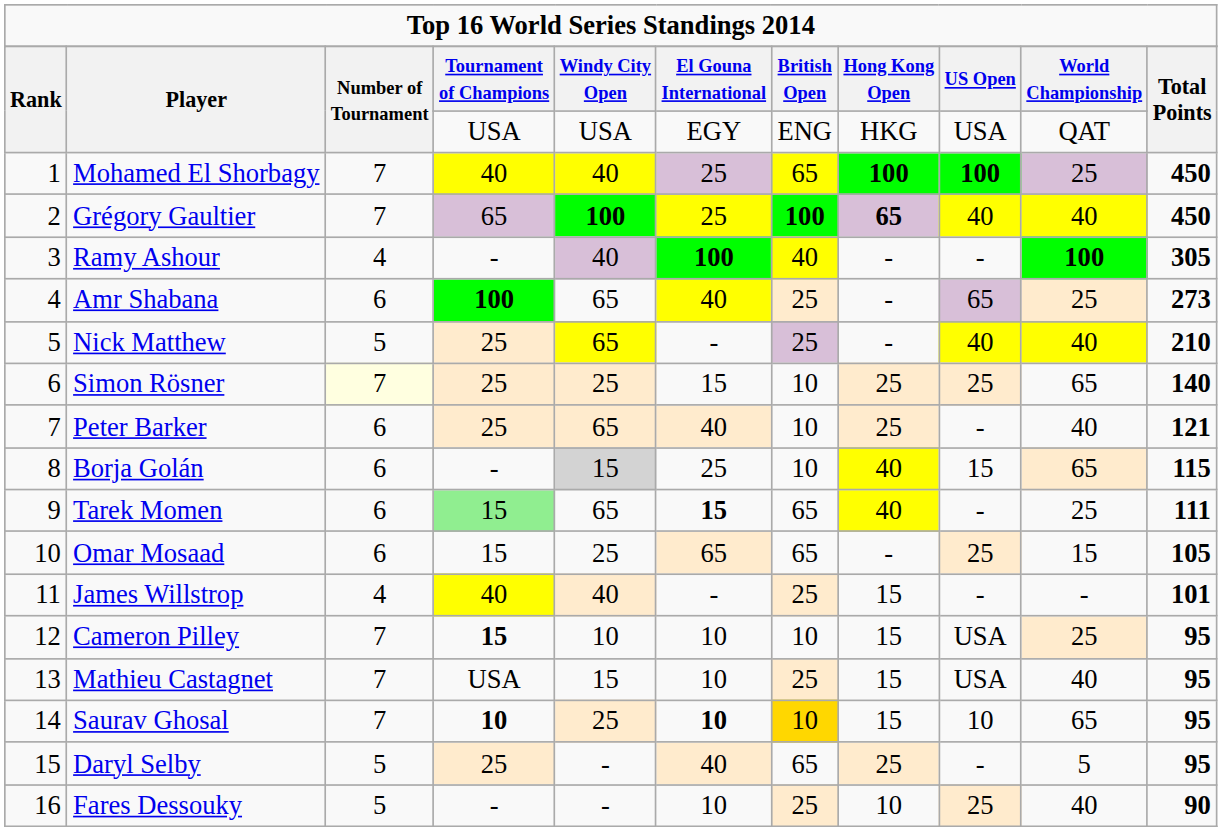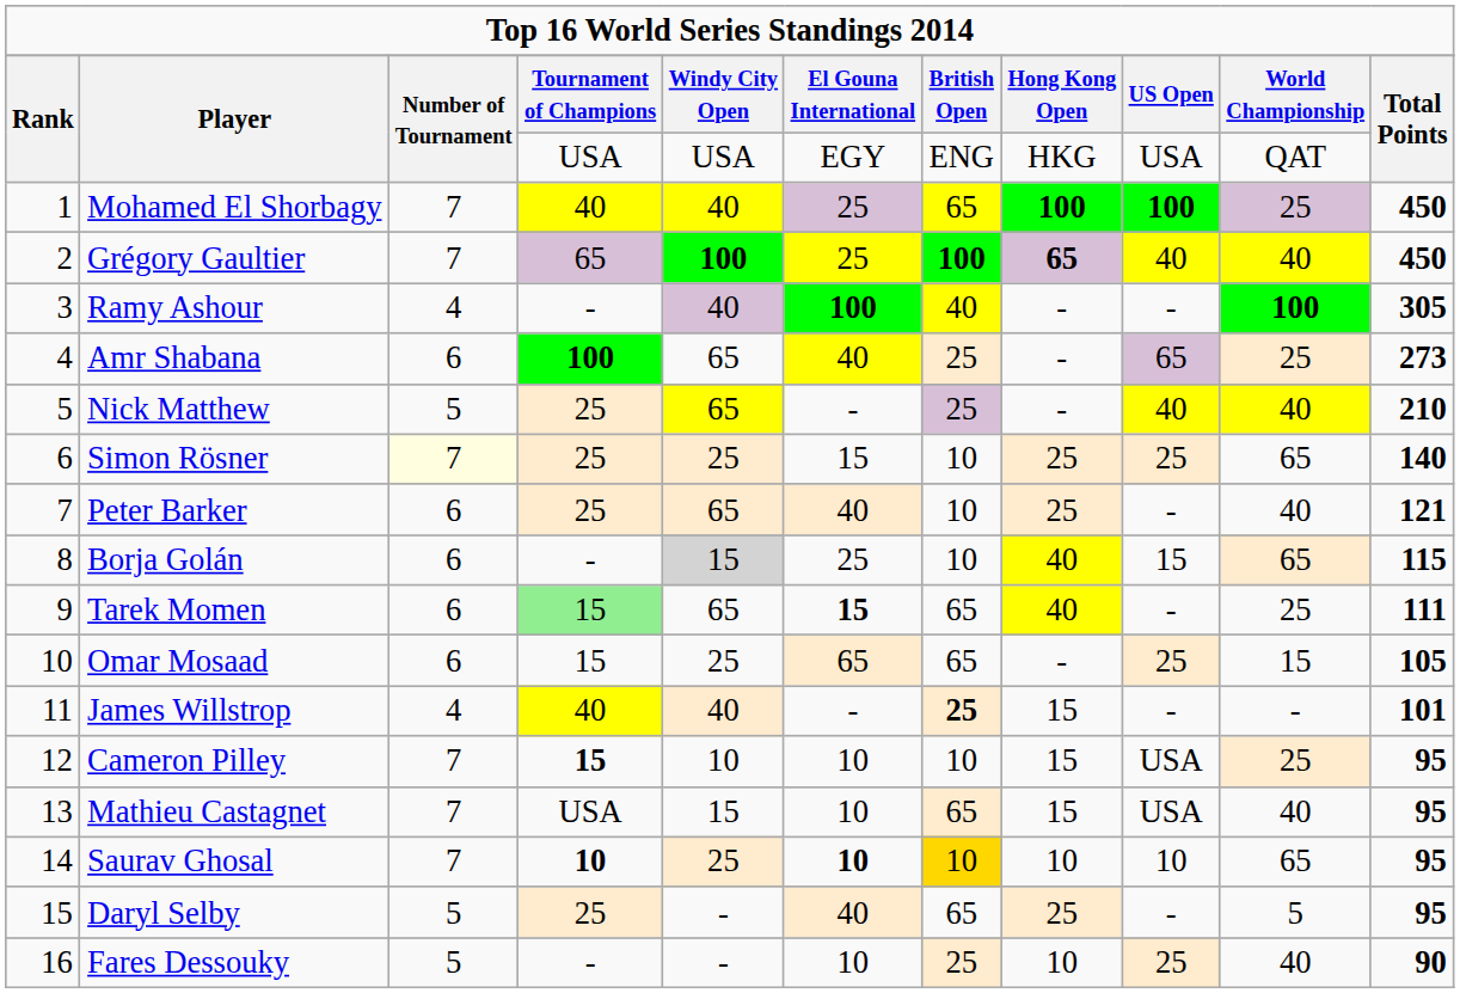James Willstrop | column 7: normal -> bold
Mathieu Castagnet | column 7: 25 -> 65
Saurav Ghosal | column 8: 15 -> 10
